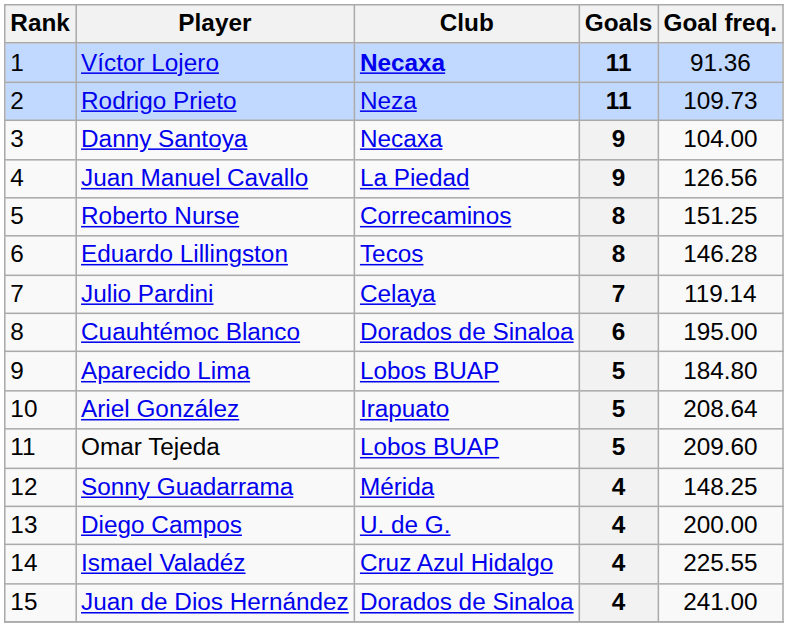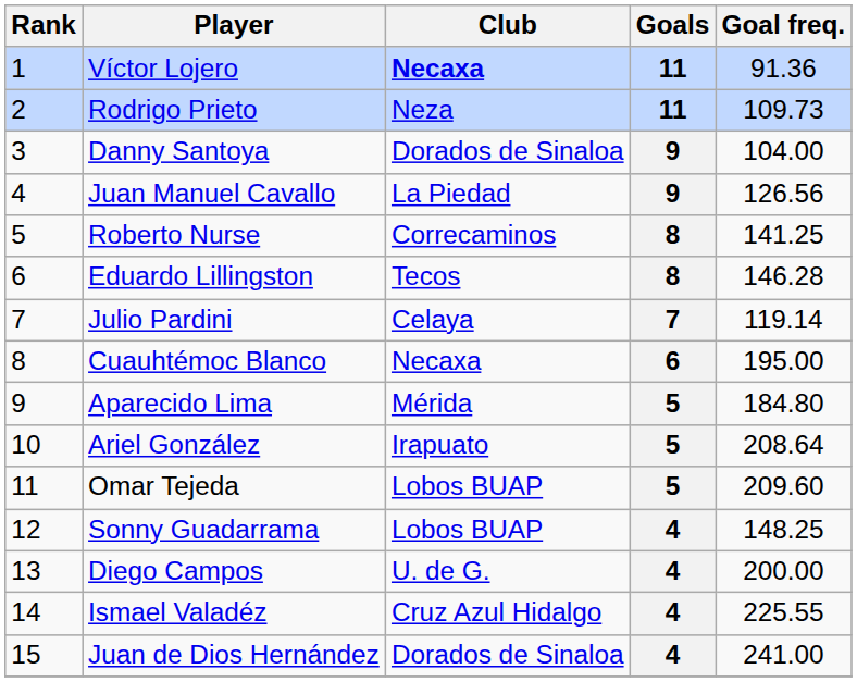Danny Santoya | Club: Necaxa -> Dorados de Sinaloa
Roberto Nurse | Goal freq.: 151.25 -> 141.25
Cuauhtémoc Blanco | Club: Dorados de Sinaloa -> Necaxa
Aparecido Lima | Club: Lobos BUAP -> Mérida
Sonny Guadarrama | Club: Mérida -> Lobos BUAP
